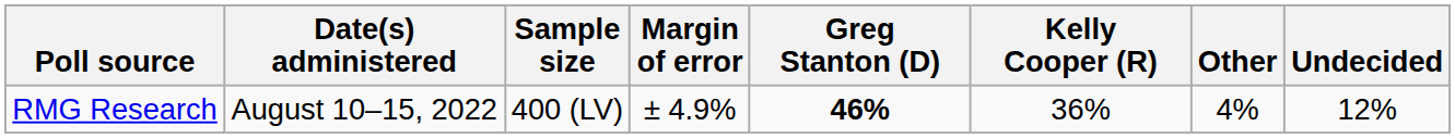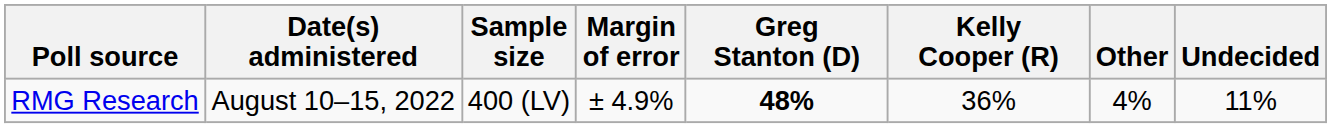RMG Research | Greg Stanton (D): 46% -> 48%
RMG Research | Undecided: 12% -> 11%
